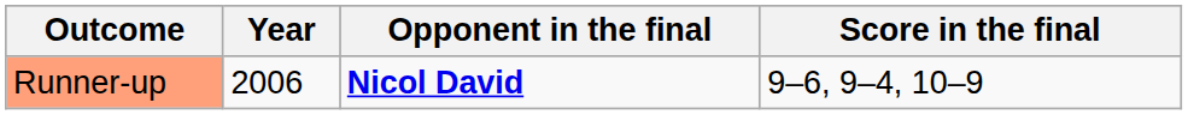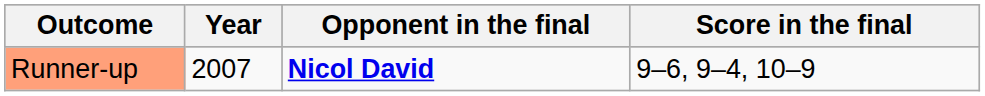Runner-up | Year: 2006 -> 2007
